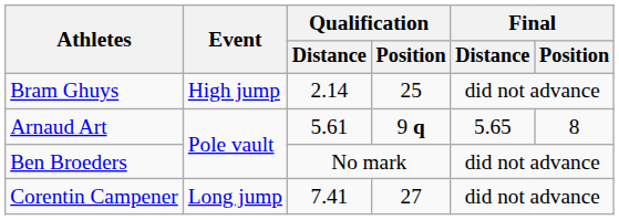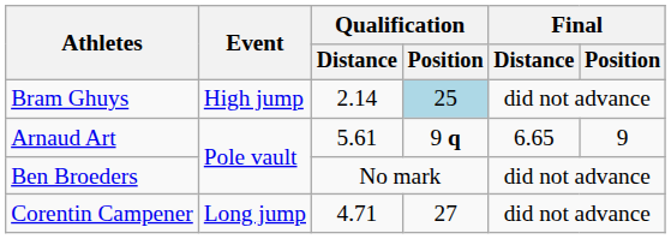Bram Ghuys | Qualification / Position: no background -> lightblue background
Arnaud Art | Final / Distance: 5.65 -> 6.65
Arnaud Art | Final / Position: 8 -> 9
Corentin Campener | Qualification / Distance: 7.41 -> 4.71
